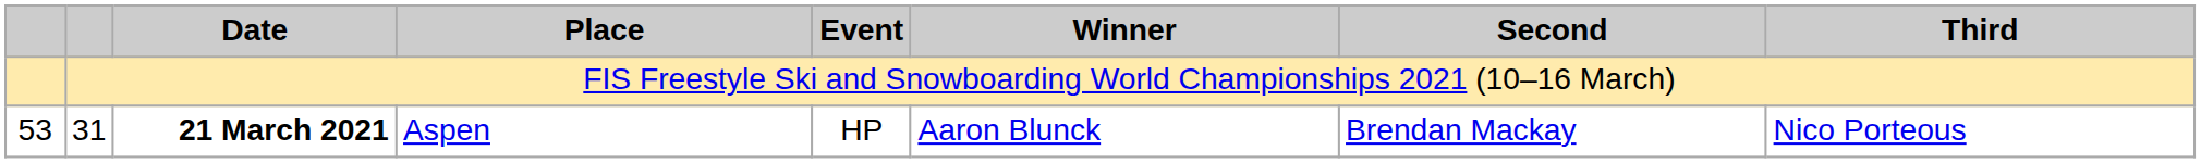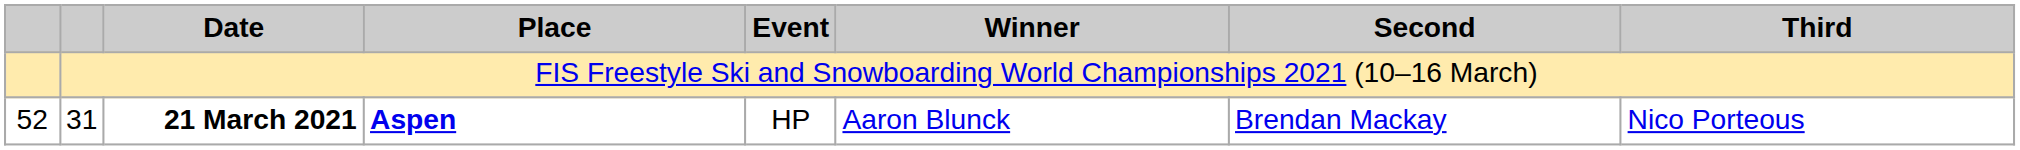31 | column 1: 53 -> 52
31 | Place: normal -> bold
